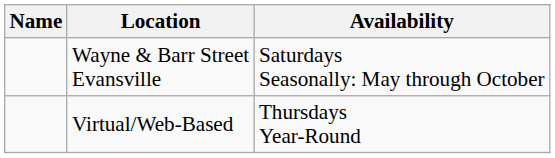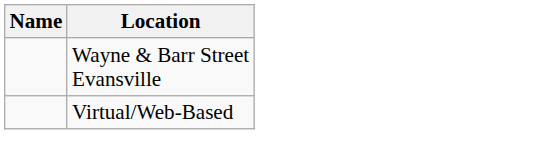- column: Availability | Saturdays Seasonally: May through October | Thursdays Year-Round
